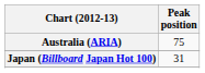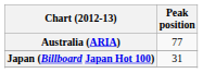Australia (ARIA) | Peak position: 75 -> 77
